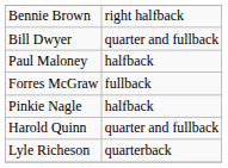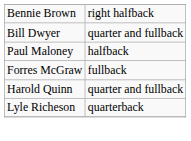- row: Pinkie Nagle | halfback
